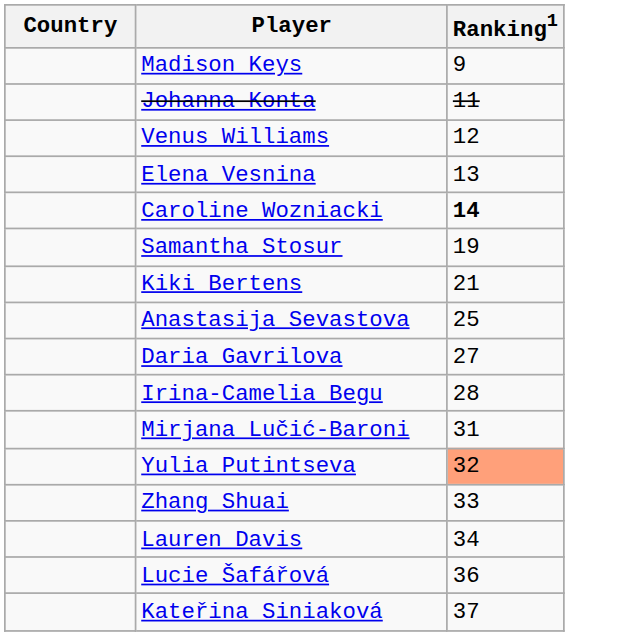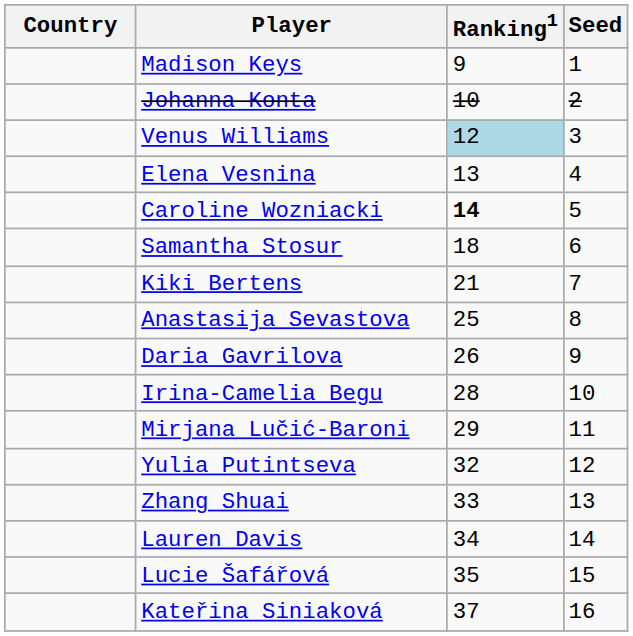+ column: Seed | 1 | 2 | 3 | 4 | 5 | 6 | 7 | 8 | 9 | 10 | 11 | 12 | 13 | 14 | 15 | 16
Johanna Konta | Ranking1: 11 -> 10
Venus Williams | Ranking1: no background -> lightblue background
Samantha Stosur | Ranking1: 19 -> 18
Daria Gavrilova | Ranking1: 27 -> 26
Mirjana Lučić-Baroni | Ranking1: 31 -> 29
Yulia Putintseva | Ranking1: lightsalmon background -> no background
Lucie Šafářová | Ranking1: 36 -> 35
